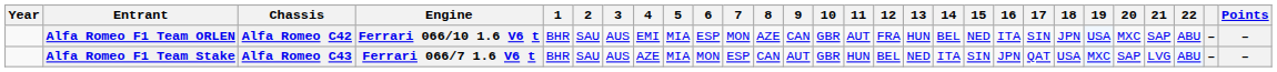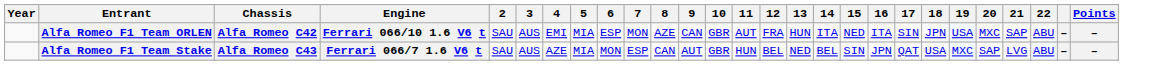- column: 1 | BHR | BHR
Alfa Romeo F1 Team ORLEN | 14: BEL -> ITA
Alfa Romeo F1 Team Stake | 14: ITA -> BEL
